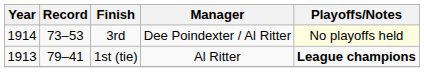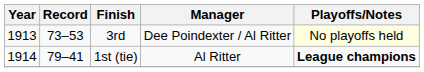3rd | Year: 1914 -> 1913
1st (tie) | Year: 1913 -> 1914
